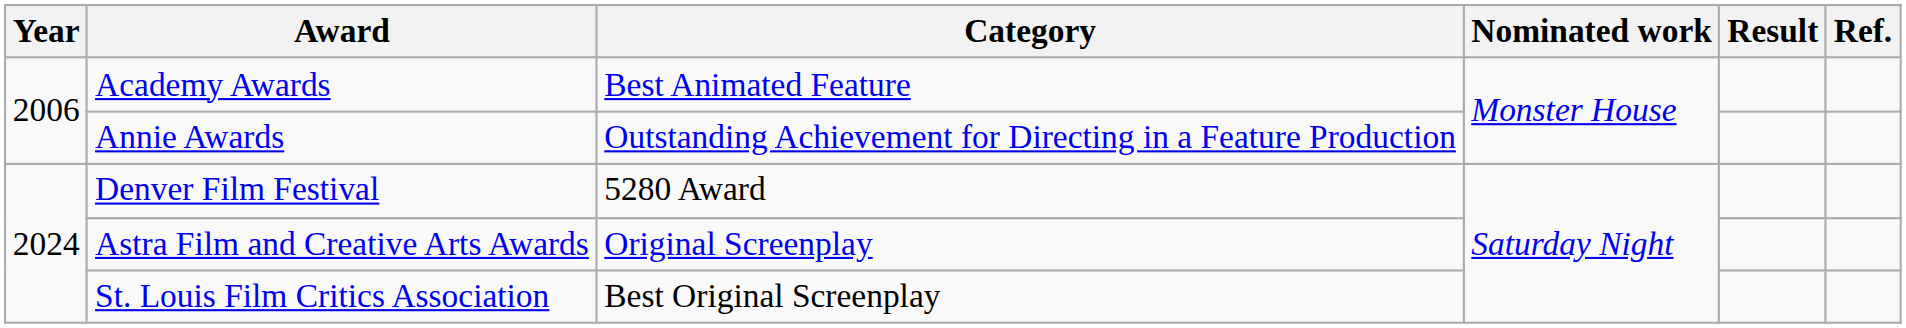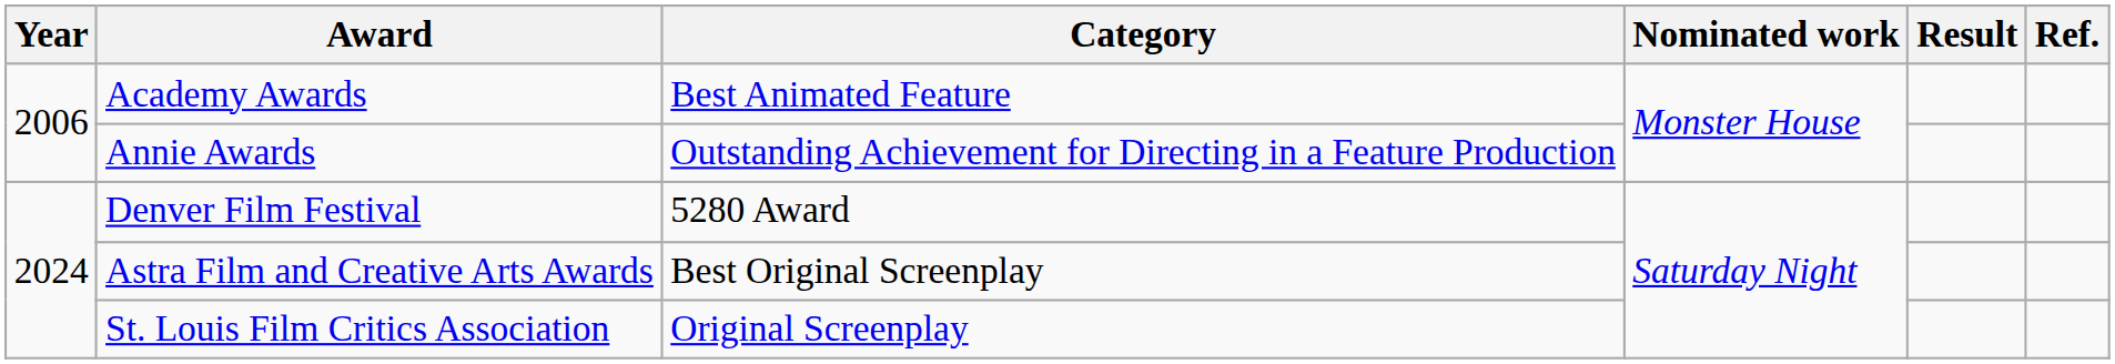Astra Film and Creative Arts Awards | Category: Original Screenplay -> Best Original Screenplay
St. Louis Film Critics Association | Category: Best Original Screenplay -> Original Screenplay
